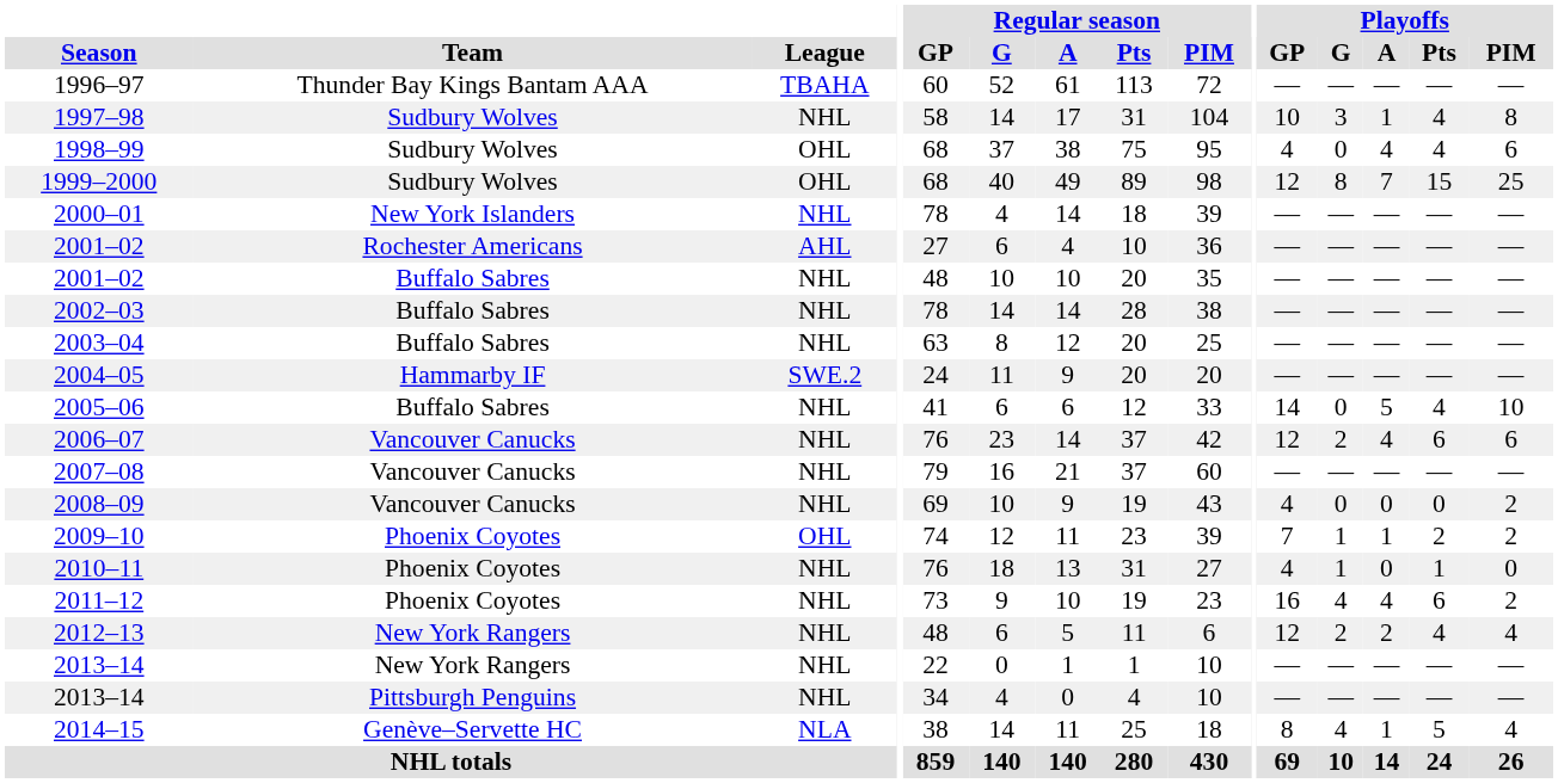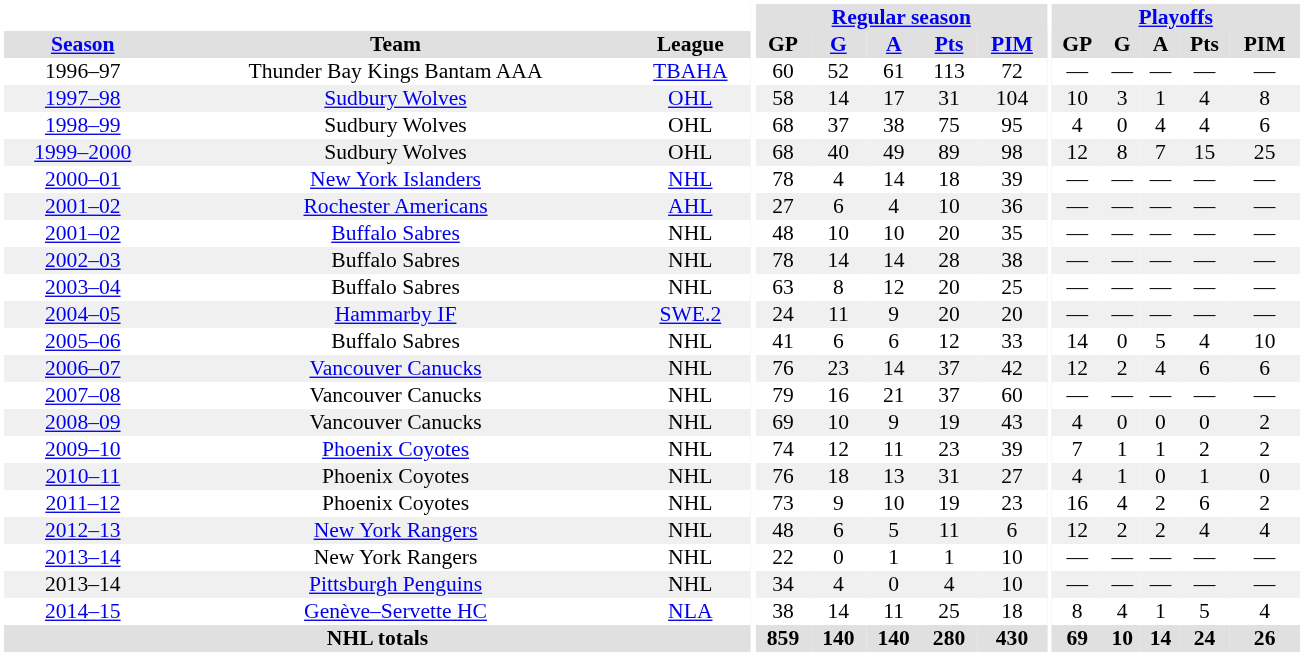1997–98 | League: NHL -> OHL
2009–10 | League: OHL -> NHL
2011–12 | Playoffs / A: 4 -> 2
